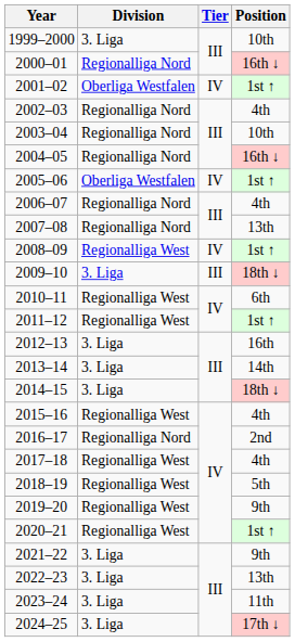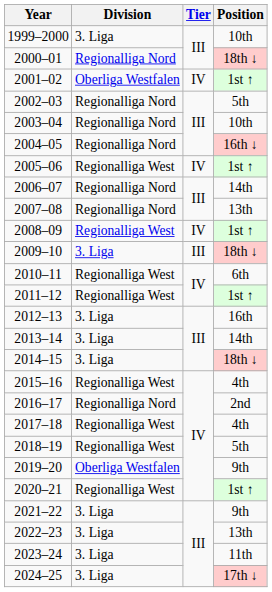2000–01 | Position: 16th ↓ -> 18th ↓
2002–03 | Position: 4th -> 5th
2005–06 | Division: Oberliga Westfalen -> Regionalliga West
2006–07 | Position: 4th -> 14th
2019–20 | Division: Regionalliga West -> Oberliga Westfalen
